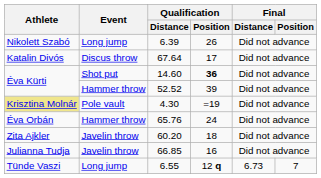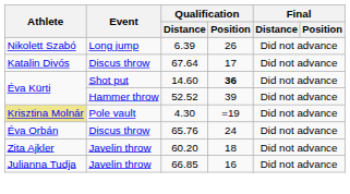65.76 | Event: Hammer throw -> Discus throw
- row: Tünde Vaszi | Long jump | 6.55 | 12 q | 6.73 | 7
